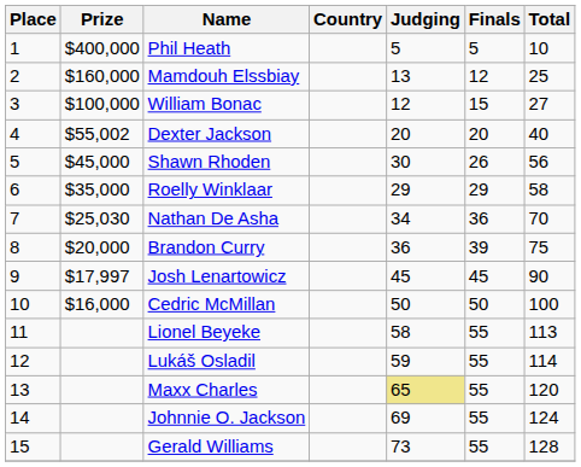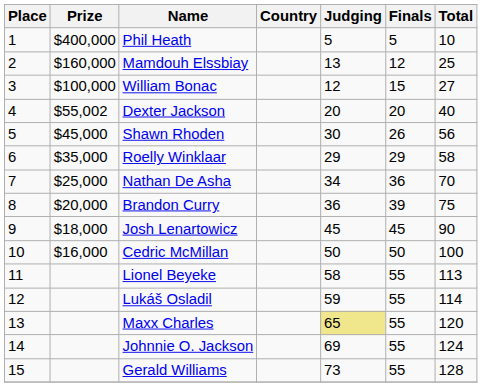Nathan De Asha | Prize: $25,030 -> $25,000
Josh Lenartowicz | Prize: $17,997 -> $18,000
